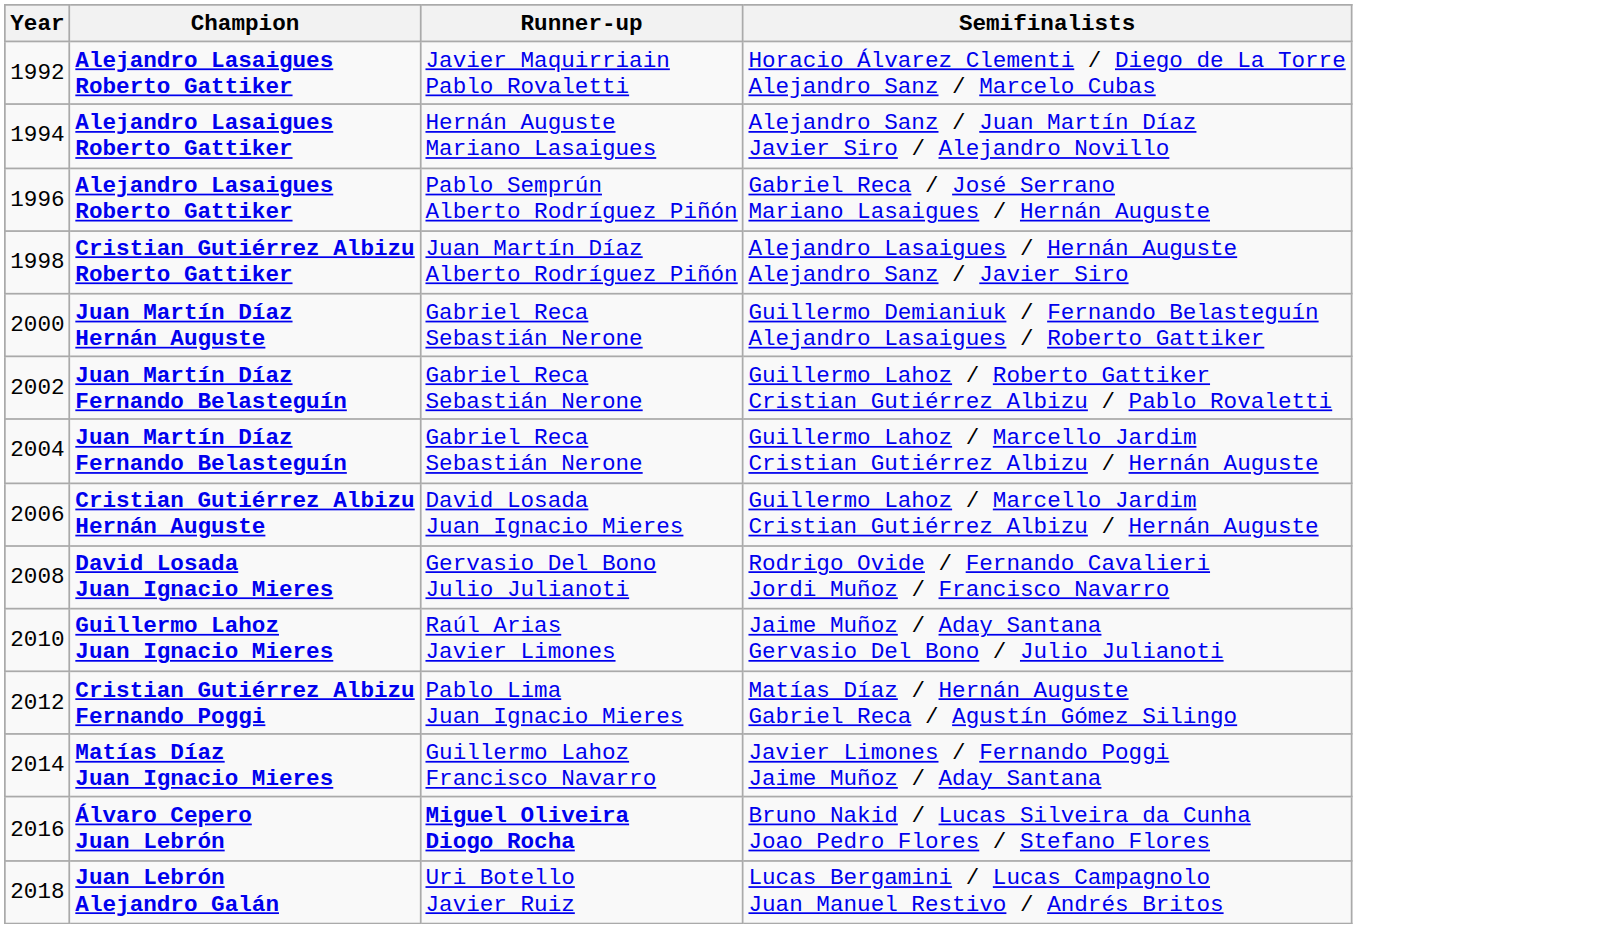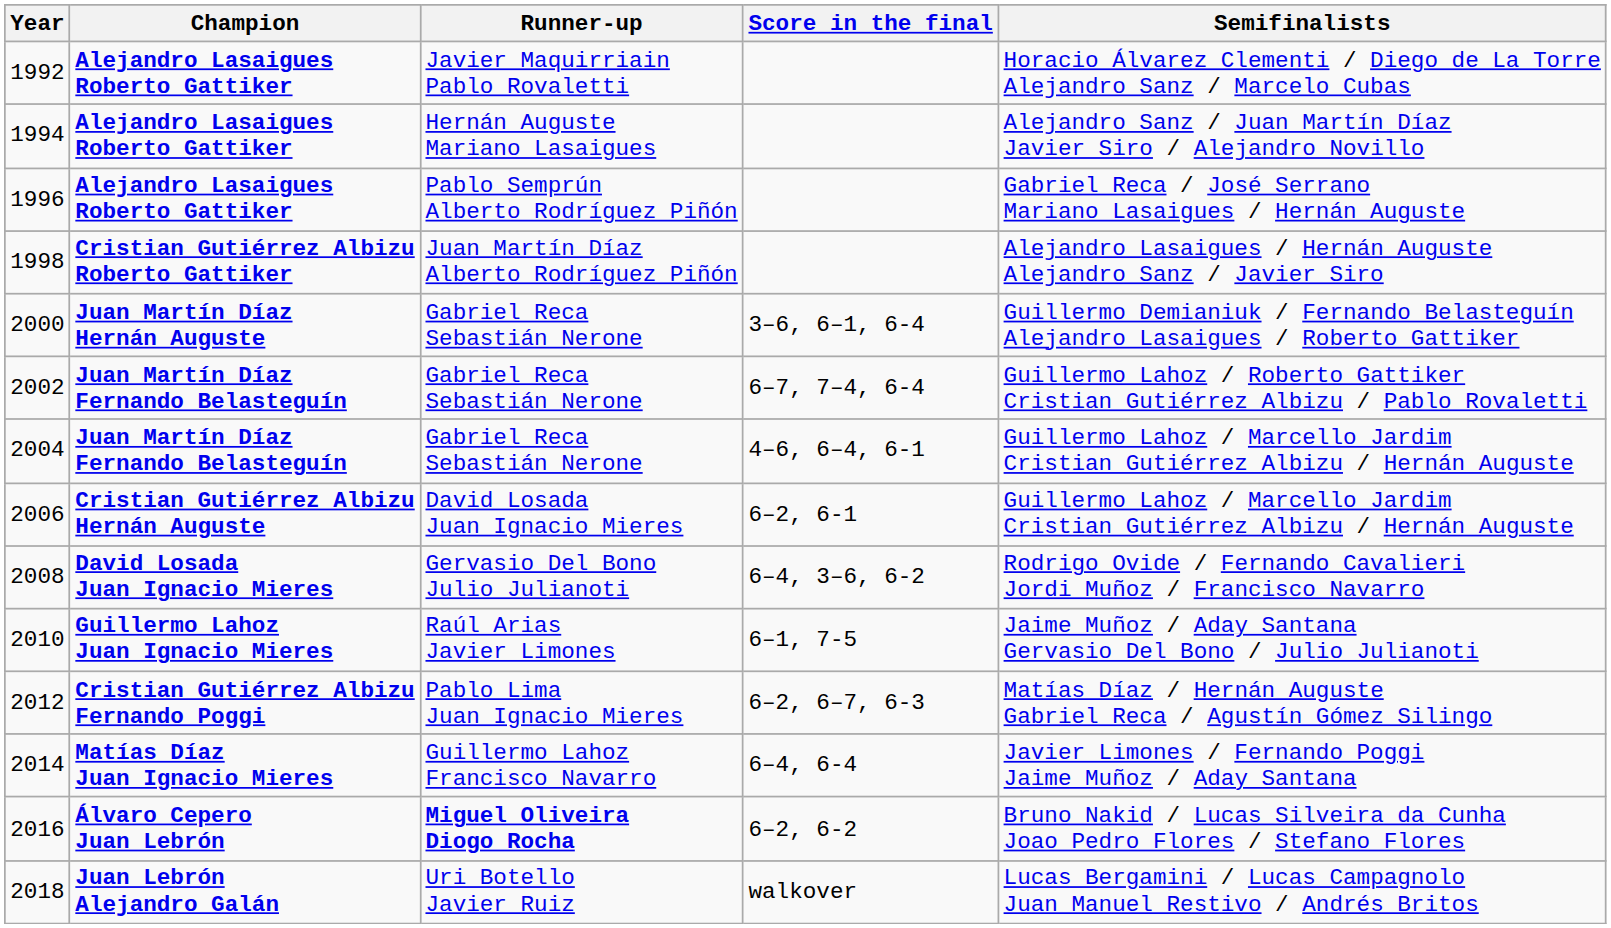+ column: Score in the final | 3–6, 6–1, 6-4 | 6–7, 7–4, 6-4 | 4–6, 6–4, 6-1 | 6–2, 6-1 | 6–4, 3–6, 6-2 | 6–1, 7-5 | 6–2, 6–7, 6-3 | 6–4, 6-4 | 6–2, 6-2 | walkover
